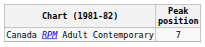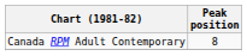Canada RPM Adult Contemporary | Peak position: 7 -> 8
